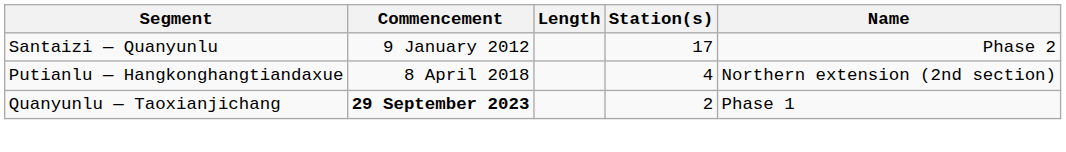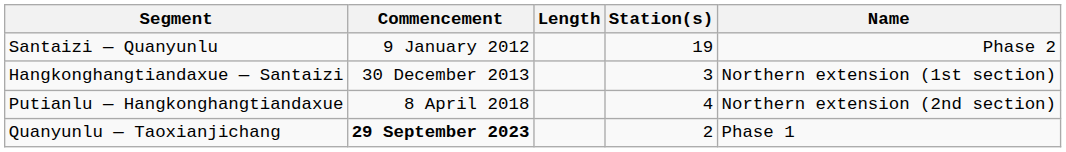Santaizi — Quanyunlu | Station(s): 17 -> 19
+ row: Hangkonghangtiandaxue — Santaizi | 30 December 2013 | 3 | Northern extension (1st section)
